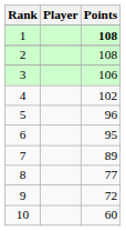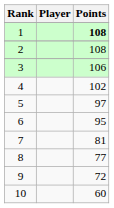5 | Points: 96 -> 97
7 | Points: 89 -> 81
